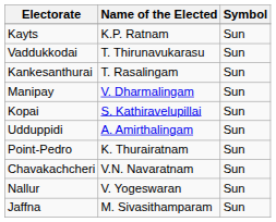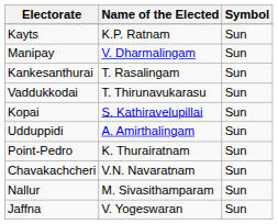rows swapped: Vaddukkodai <-> Manipay
Nallur | Name of the Elected: V. Yogeswaran -> M. Sivasithamparam
Jaffna | Name of the Elected: M. Sivasithamparam -> V. Yogeswaran
